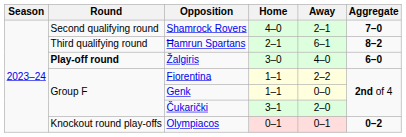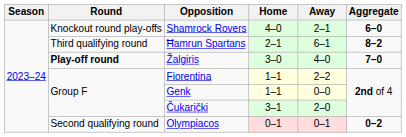Shamrock Rovers | Round: Second qualifying round -> Knockout round play-offs
Shamrock Rovers | Aggregate: 7–0 -> 6–0
Žalgiris | Aggregate: 6–0 -> 7–0
Olympiacos | Round: Knockout round play-offs -> Second qualifying round
